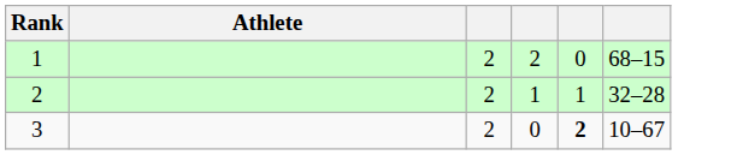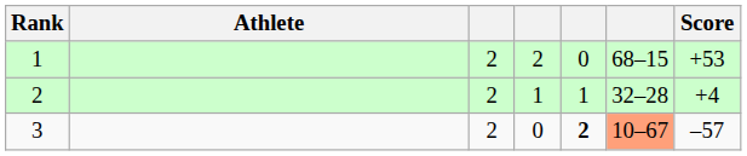+ column: Score | +53 | +4 | –57
3 | column 6: no background -> lightsalmon background
